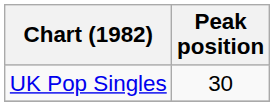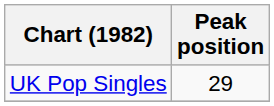UK Pop Singles | Peak position: 30 -> 29
